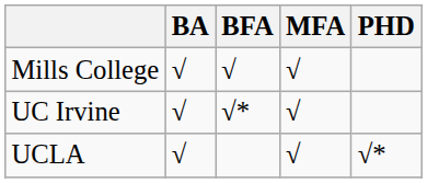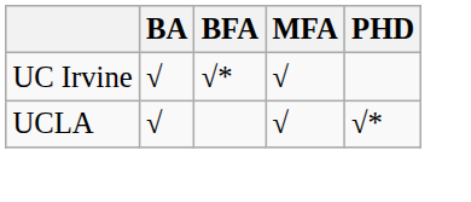- row: Mills College | √ | √ | √
